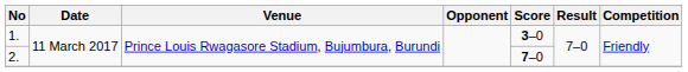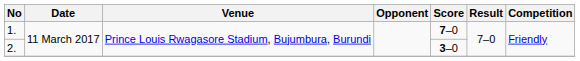1. | Score: 3–0 -> 7–0
2. | Score: 7–0 -> 3–0
